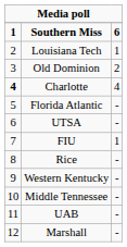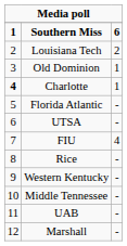Louisiana Tech | column 3: 1 -> 2
Old Dominion | column 3: 2 -> 1
Charlotte | column 3: 4 -> 1
FIU | column 3: 1 -> 4
